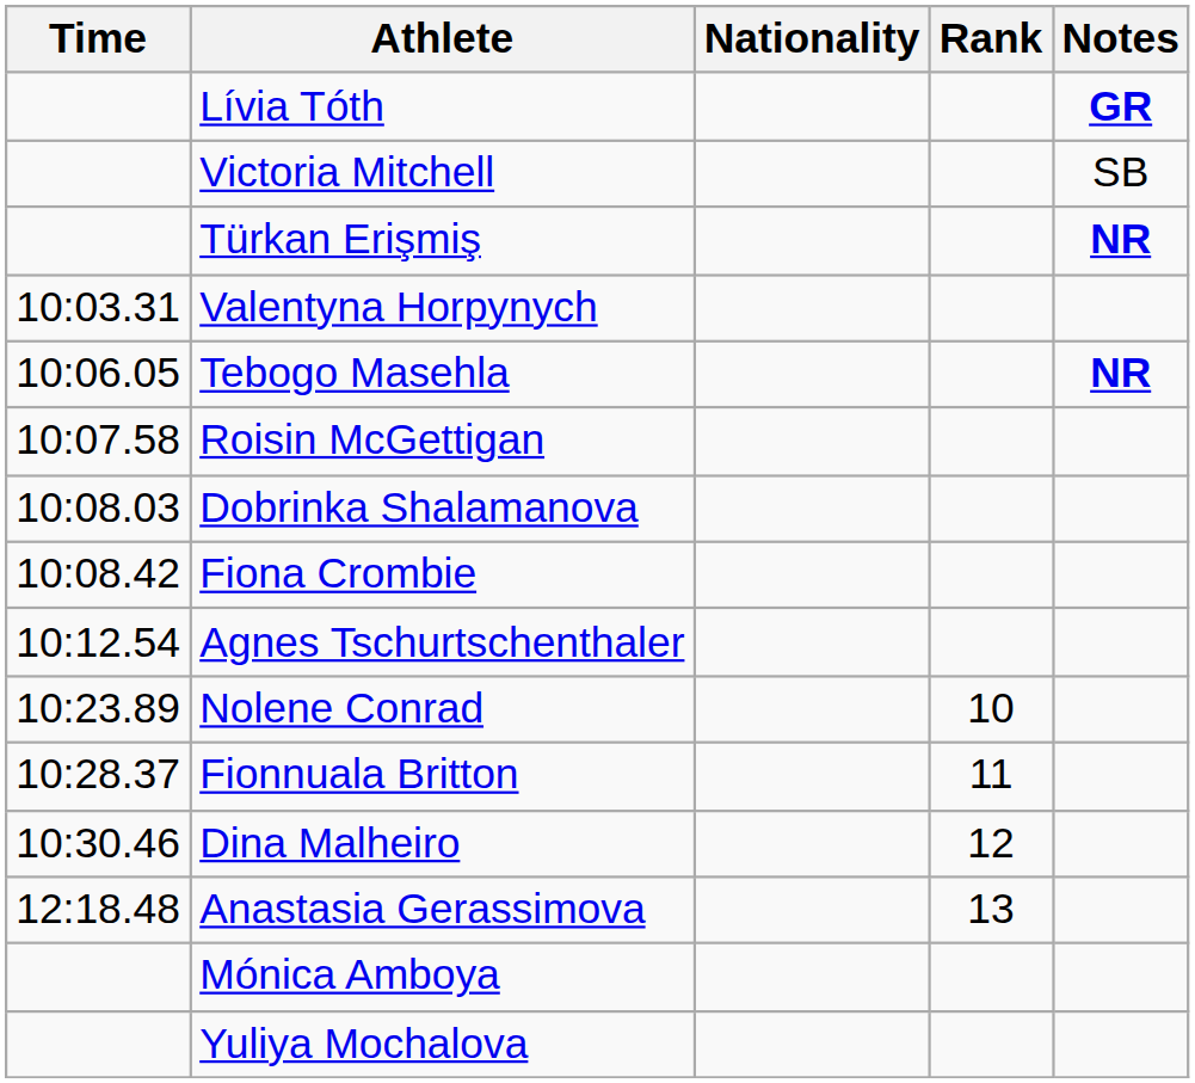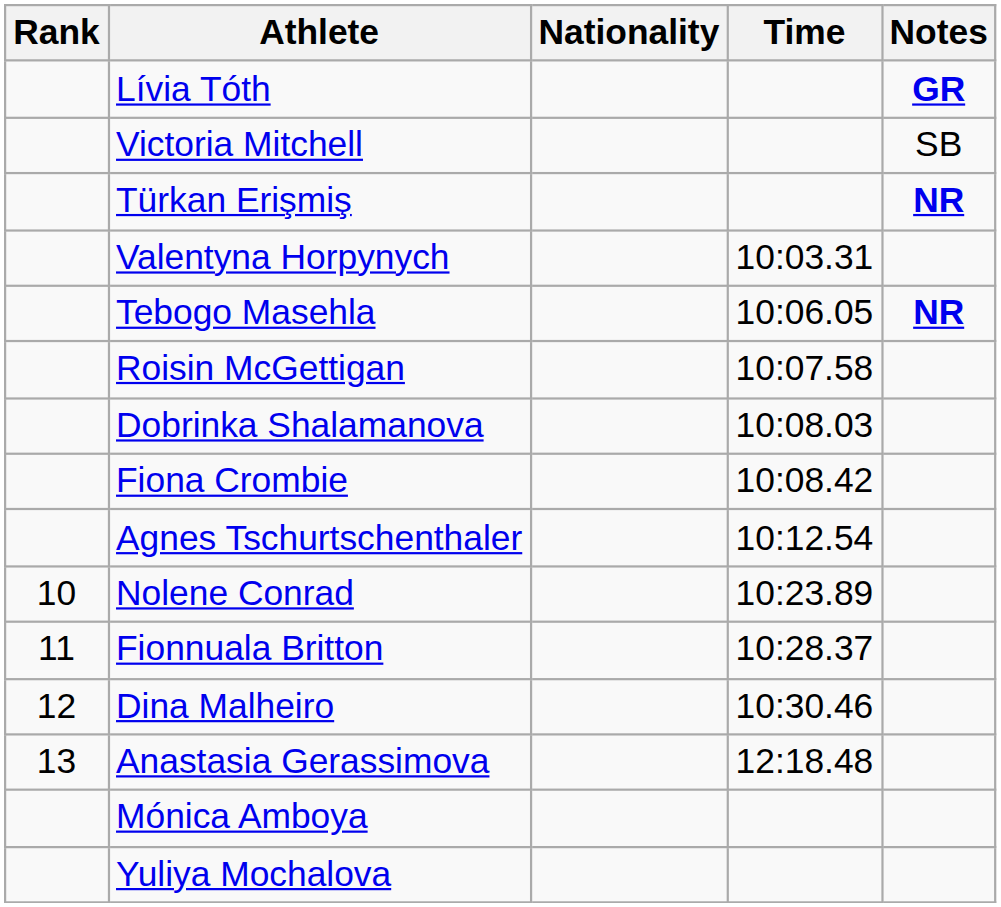columns swapped: Rank <-> Time
